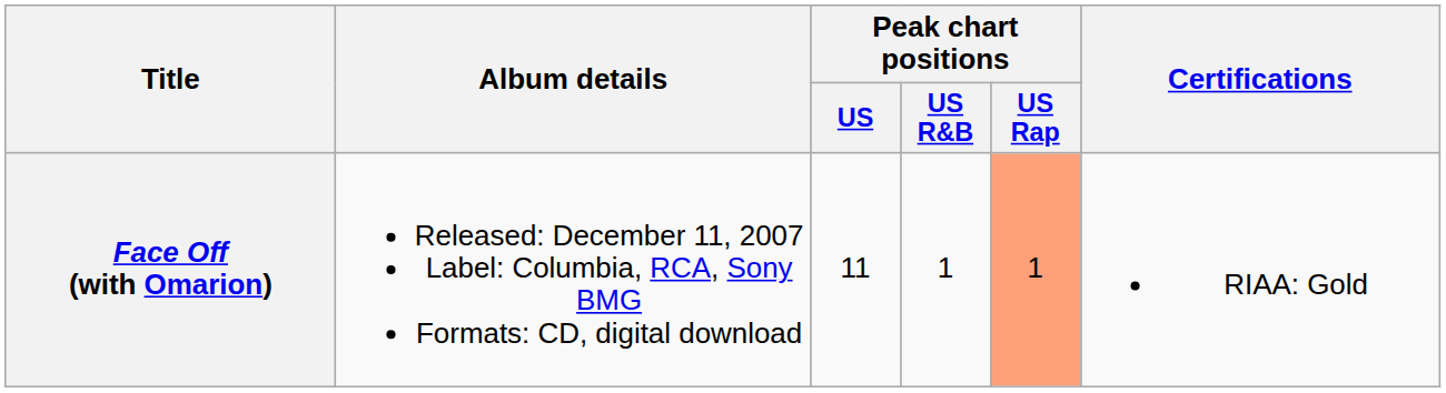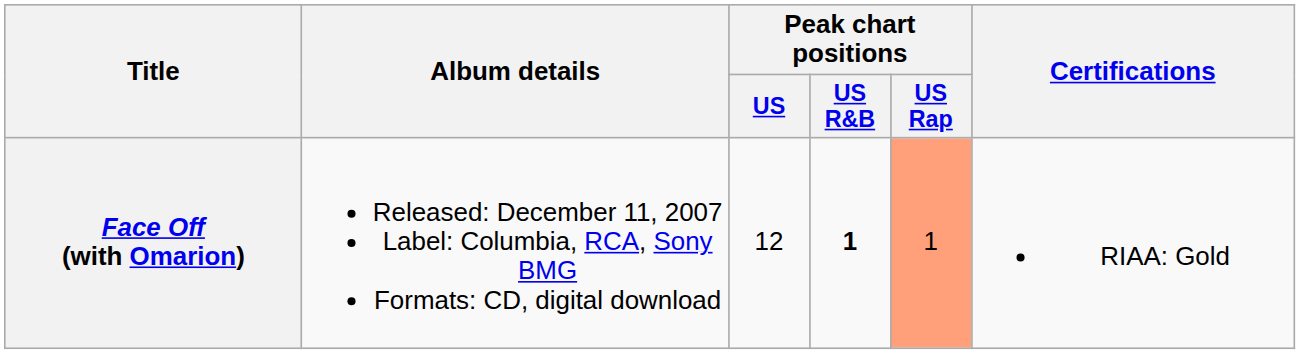Face Off (with Omarion) | Peak chart positions / US: 11 -> 12
Face Off (with Omarion) | Peak chart positions / US R&B: normal -> bold
